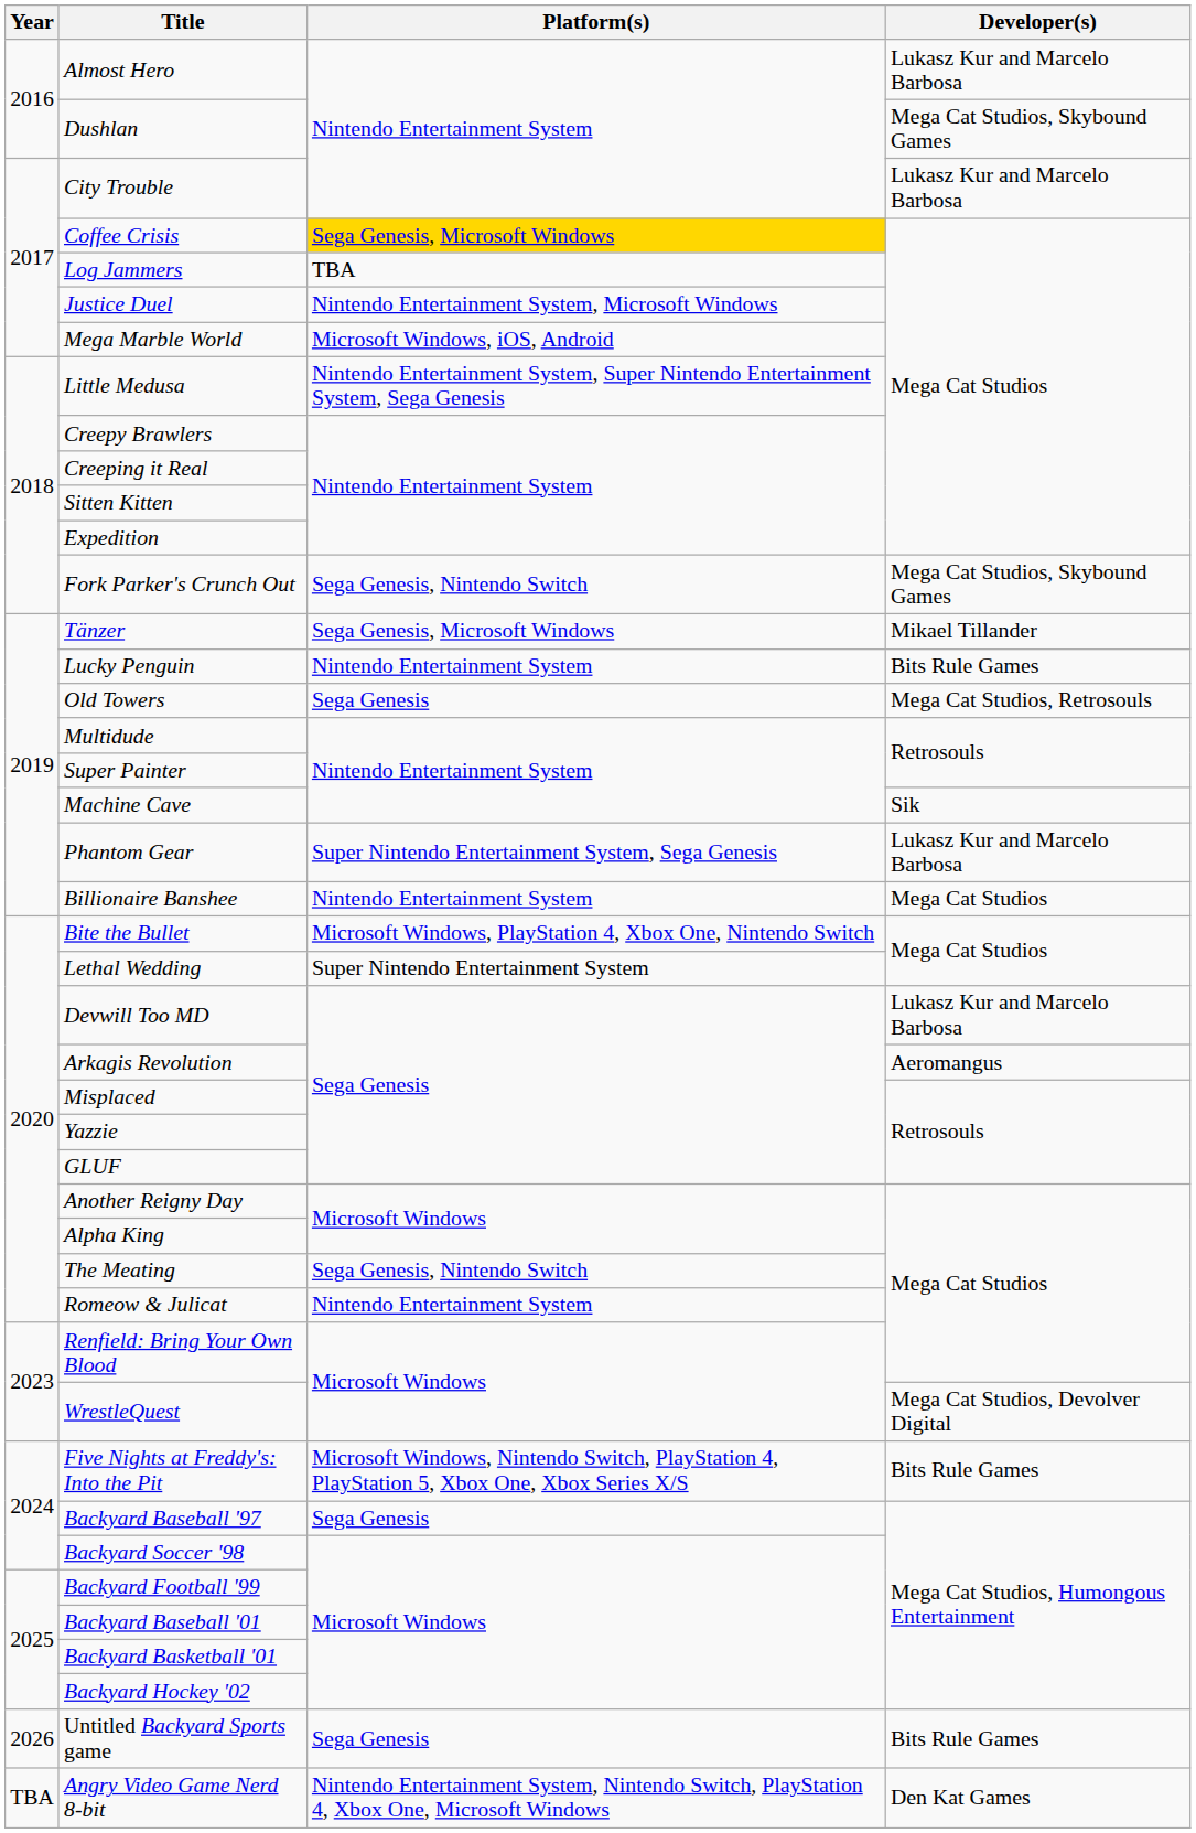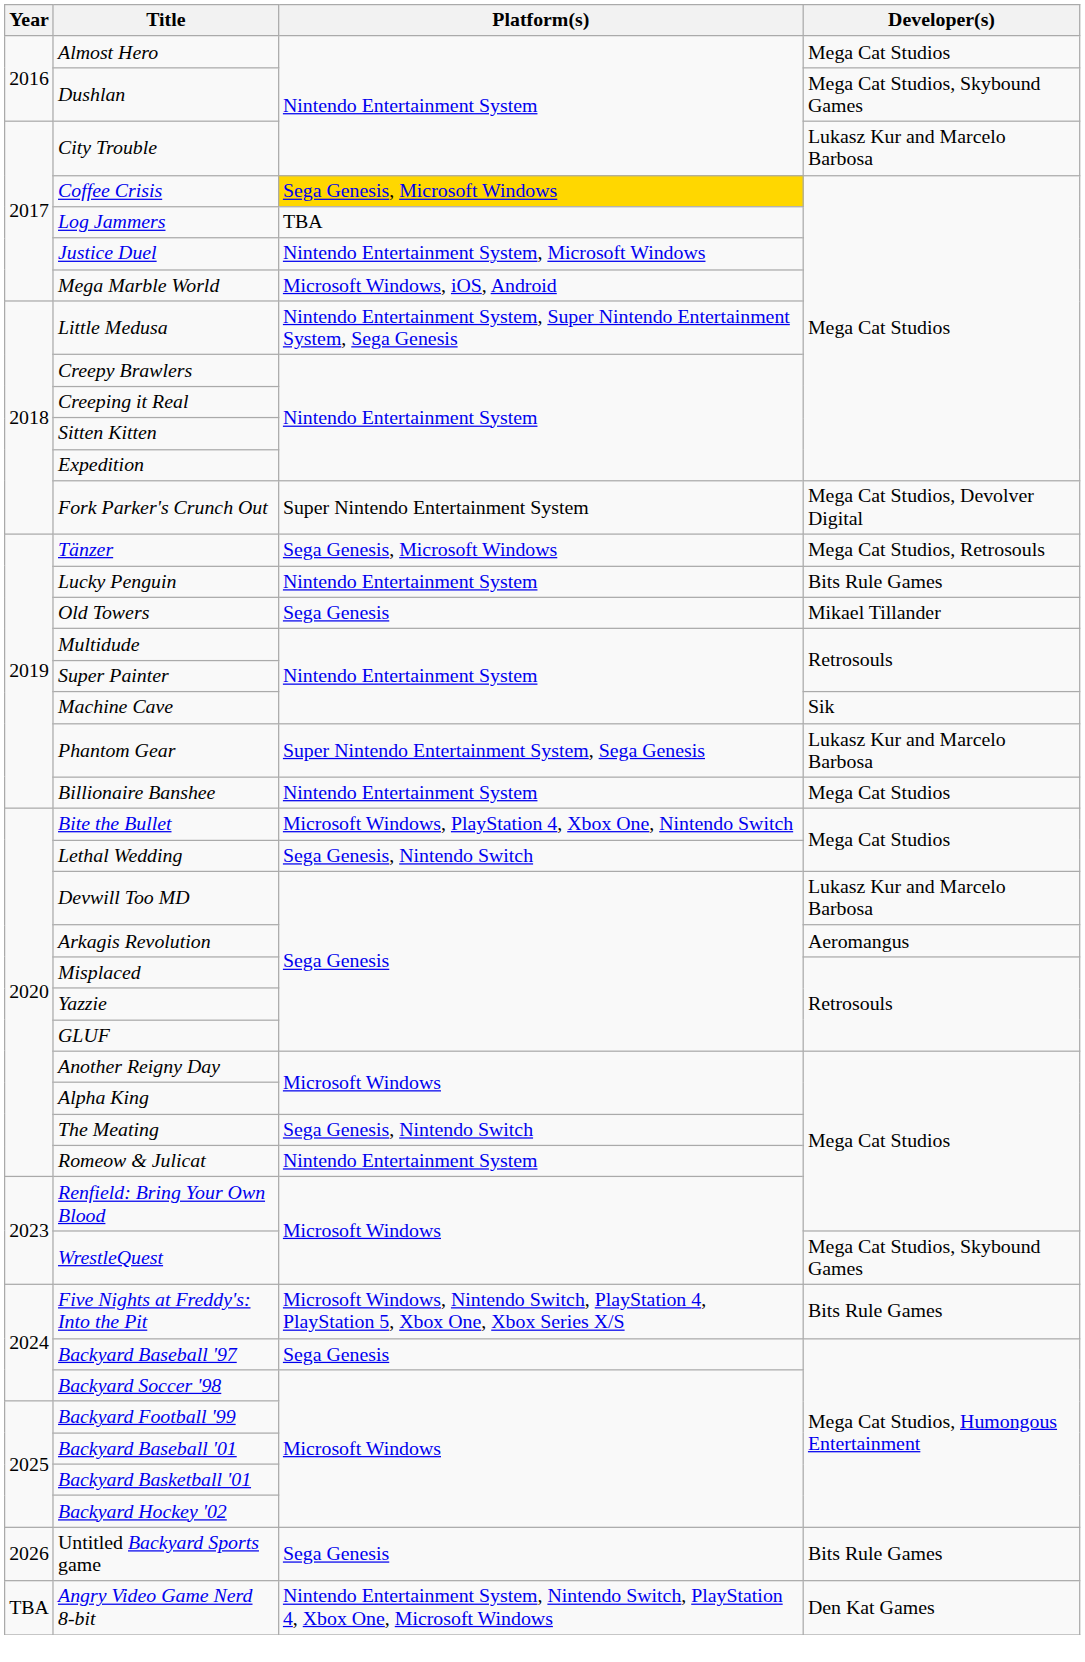Almost Hero | Developer(s): Lukasz Kur and Marcelo Barbosa -> Mega Cat Studios
Fork Parker's Crunch Out | Platform(s): Sega Genesis, Nintendo Switch -> Super Nintendo Entertainment System
Fork Parker's Crunch Out | Developer(s): Mega Cat Studios, Skybound Games -> Mega Cat Studios, Devolver Digital
Tänzer | Developer(s): Mikael Tillander -> Mega Cat Studios, Retrosouls
Old Towers | Developer(s): Mega Cat Studios, Retrosouls -> Mikael Tillander
Lethal Wedding | Platform(s): Super Nintendo Entertainment System -> Sega Genesis, Nintendo Switch
WrestleQuest | Developer(s): Mega Cat Studios, Devolver Digital -> Mega Cat Studios, Skybound Games
